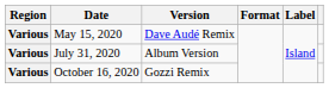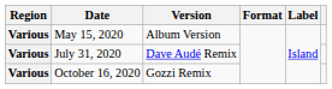May 15, 2020 | Version: Dave Audé Remix -> Album Version
July 31, 2020 | Version: Album Version -> Dave Audé Remix
